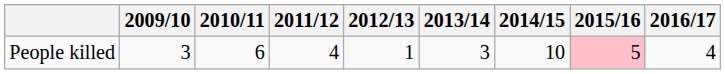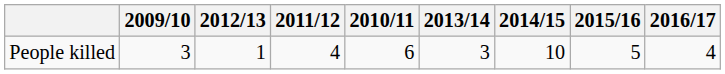columns swapped: 2010/11 <-> 2012/13
People killed | 2015/16: pink background -> no background
